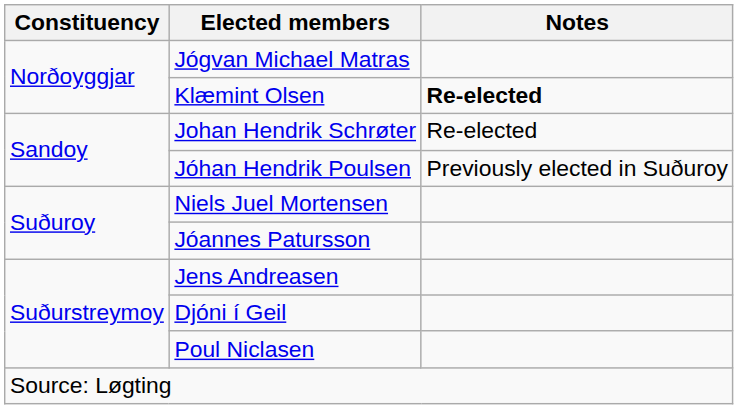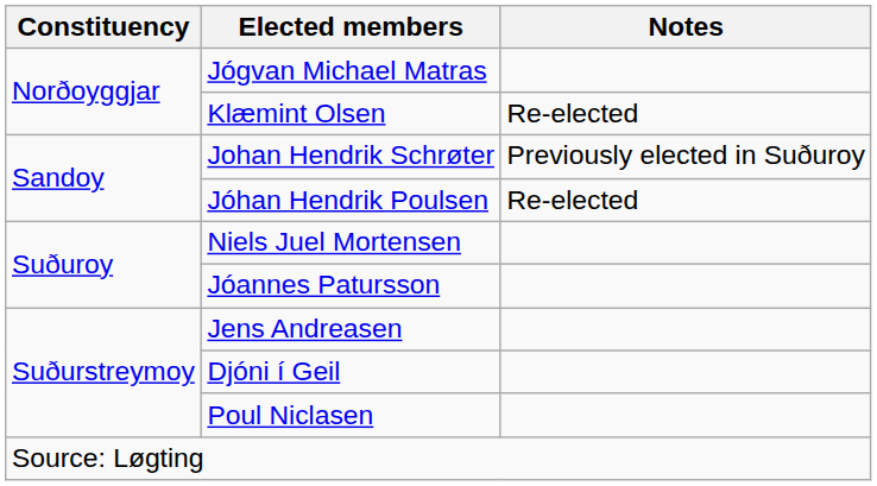Klæmint Olsen | Notes: bold -> normal
Johan Hendrik Schrøter | Notes: Re-elected -> Previously elected in Suðuroy
Jóhan Hendrik Poulsen | Notes: Previously elected in Suðuroy -> Re-elected
